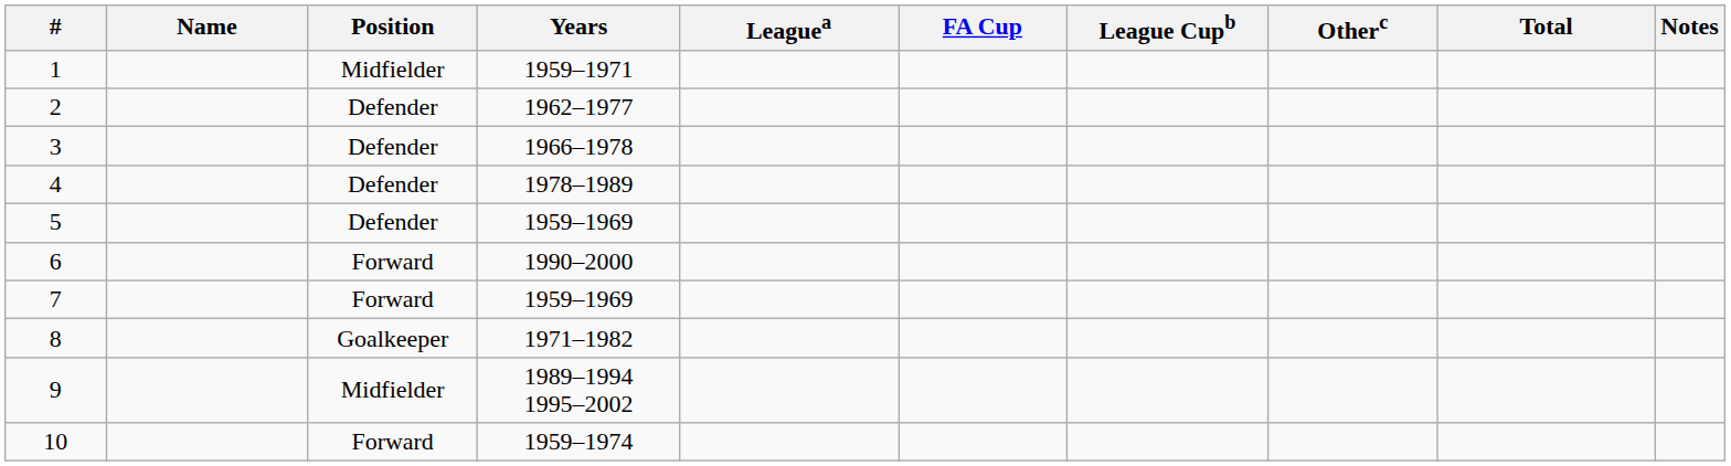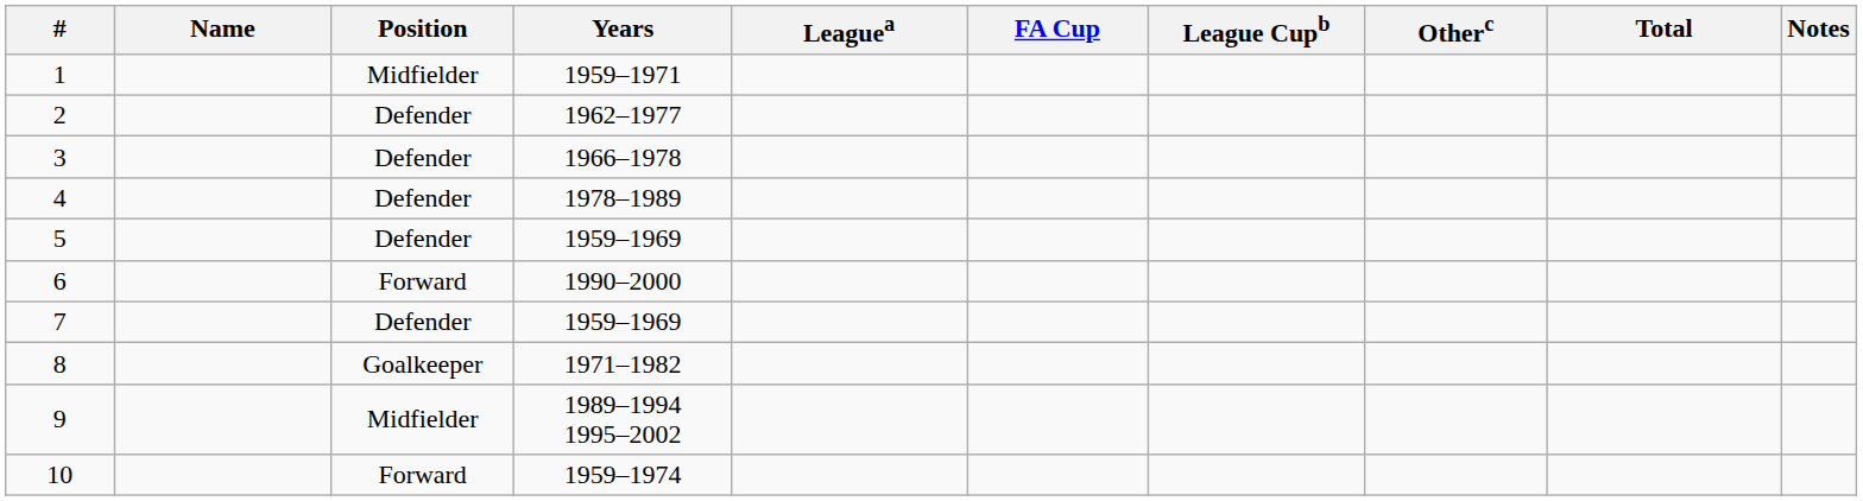7 | Position: Forward -> Defender
